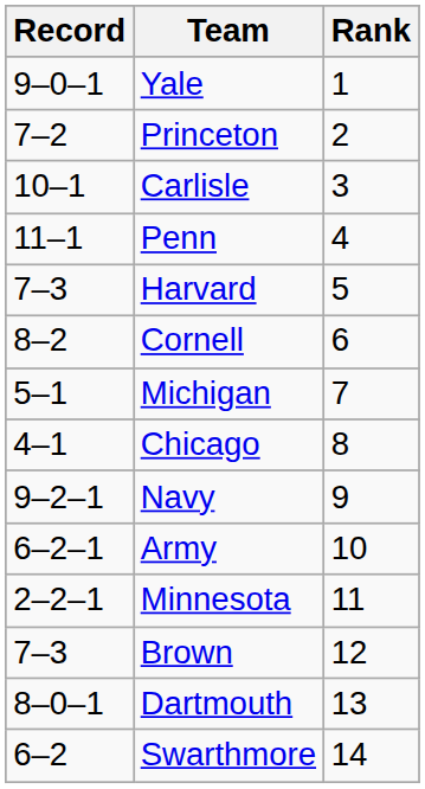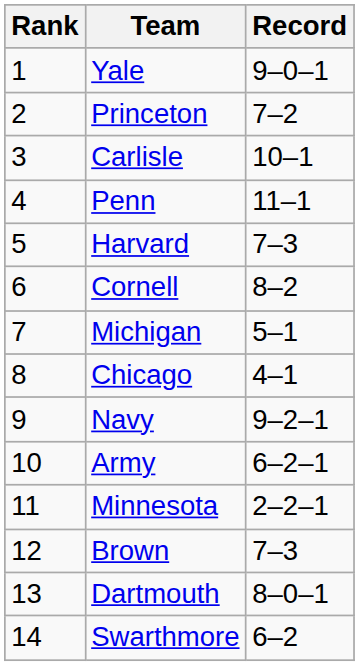columns swapped: Rank <-> Record
